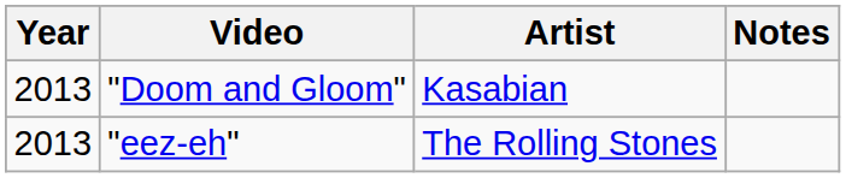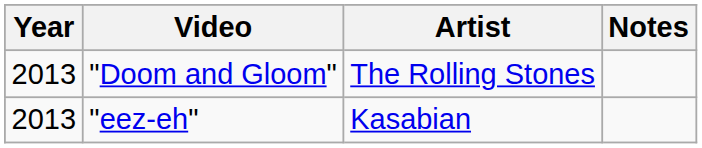"Doom and Gloom" | Artist: Kasabian -> The Rolling Stones
"eez-eh" | Artist: The Rolling Stones -> Kasabian
